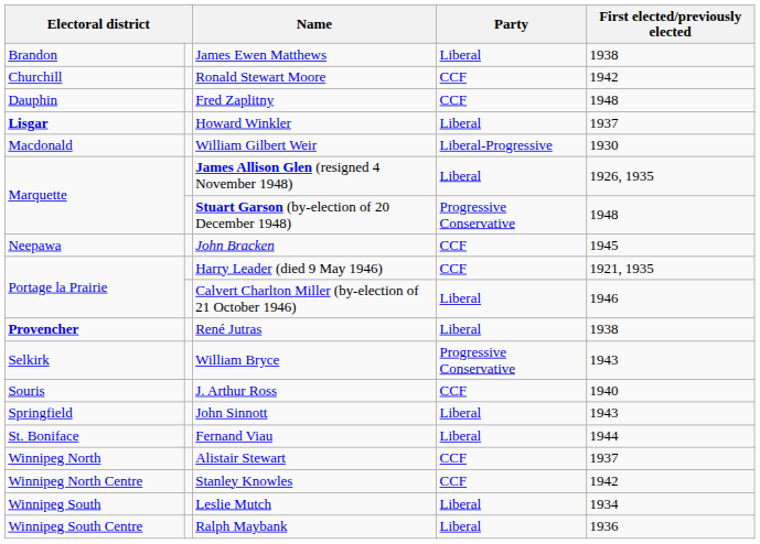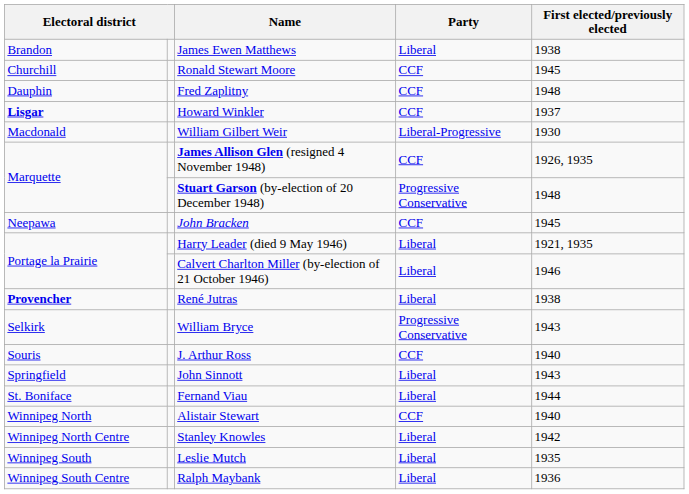Ronald Stewart Moore | First elected/previously elected: 1942 -> 1945
Howard Winkler | Party: Liberal -> CCF
James Allison Glen (resigned 4 November 1948) | Party: Liberal -> CCF
Harry Leader (died 9 May 1946) | Party: CCF -> Liberal
Alistair Stewart | First elected/previously elected: 1937 -> 1940
Stanley Knowles | Party: CCF -> Liberal
Leslie Mutch | First elected/previously elected: 1934 -> 1935
